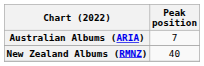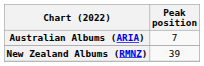New Zealand Albums (RMNZ) | Peak position: 40 -> 39
